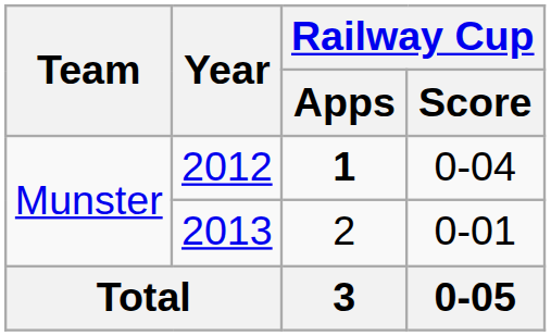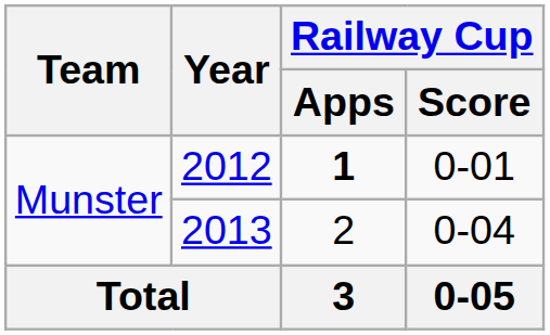2012 | Railway Cup / Score: 0-04 -> 0-01
2013 | Railway Cup / Score: 0-01 -> 0-04
